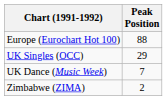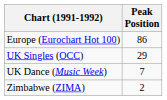Europe (Eurochart Hot 100) | Peak Position: 88 -> 86
